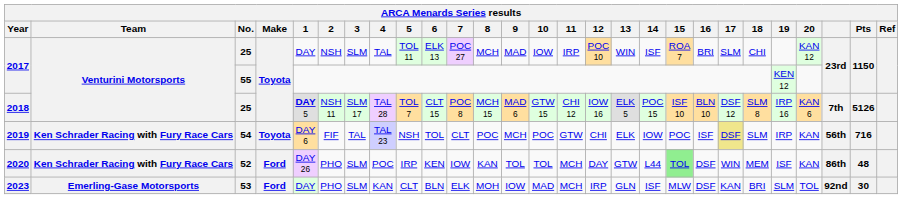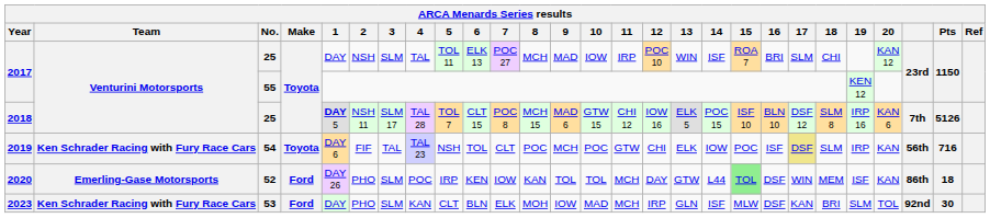2020 | Team: Ken Schrader Racing with Fury Race Cars -> Emerling-Gase Motorsports
2020 | Pts: 48 -> 18
2023 | Team: Emerling-Gase Motorsports -> Ken Schrader Racing with Fury Race Cars
